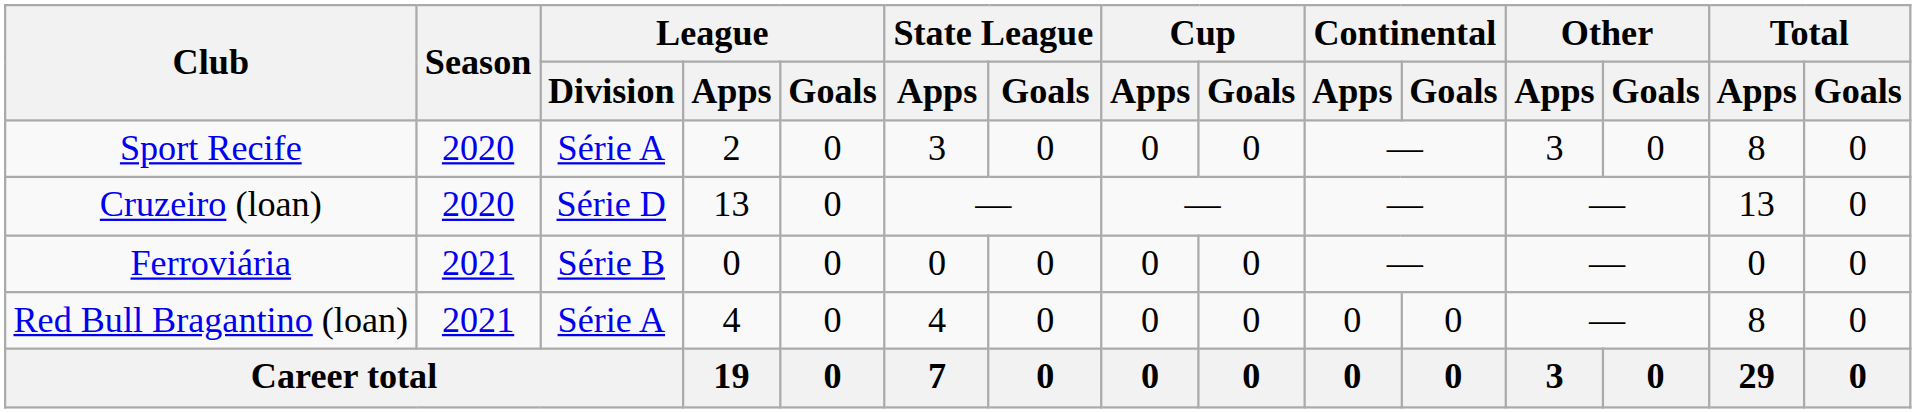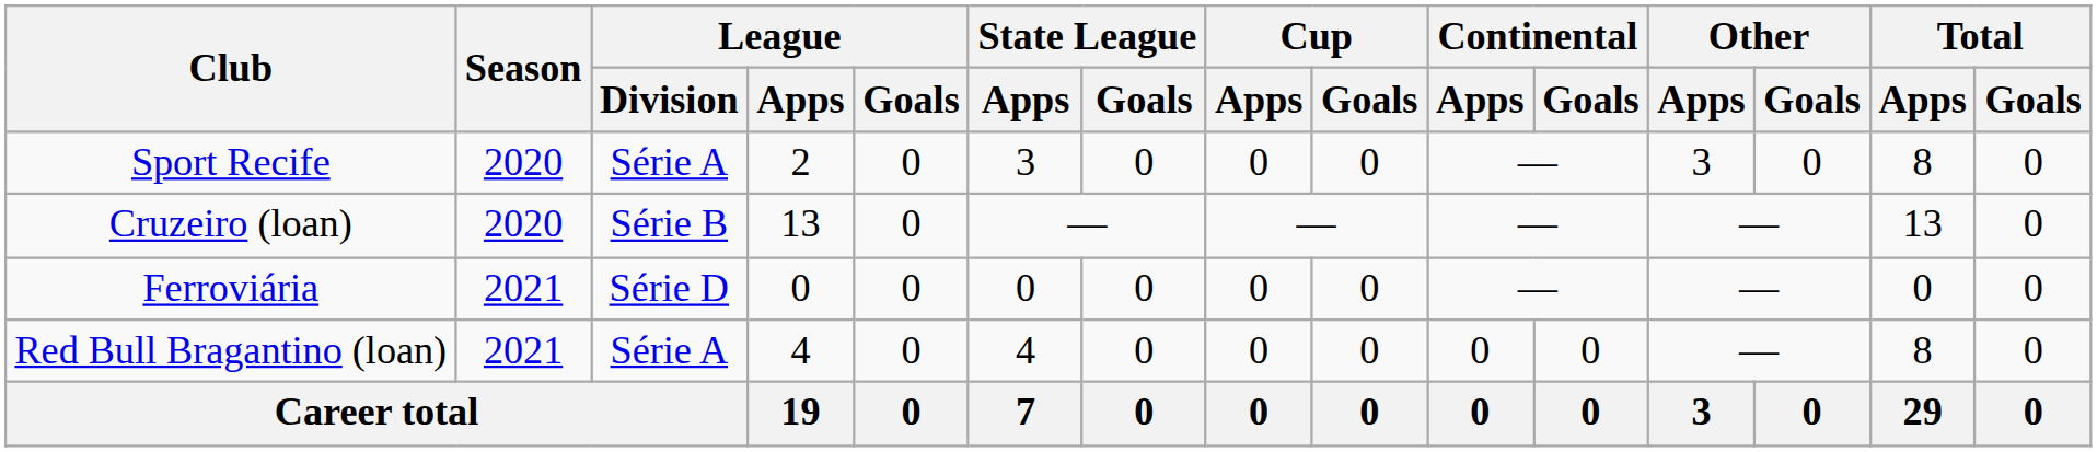Cruzeiro (loan) | League / Division: Série D -> Série B
Ferroviária | League / Division: Série B -> Série D
